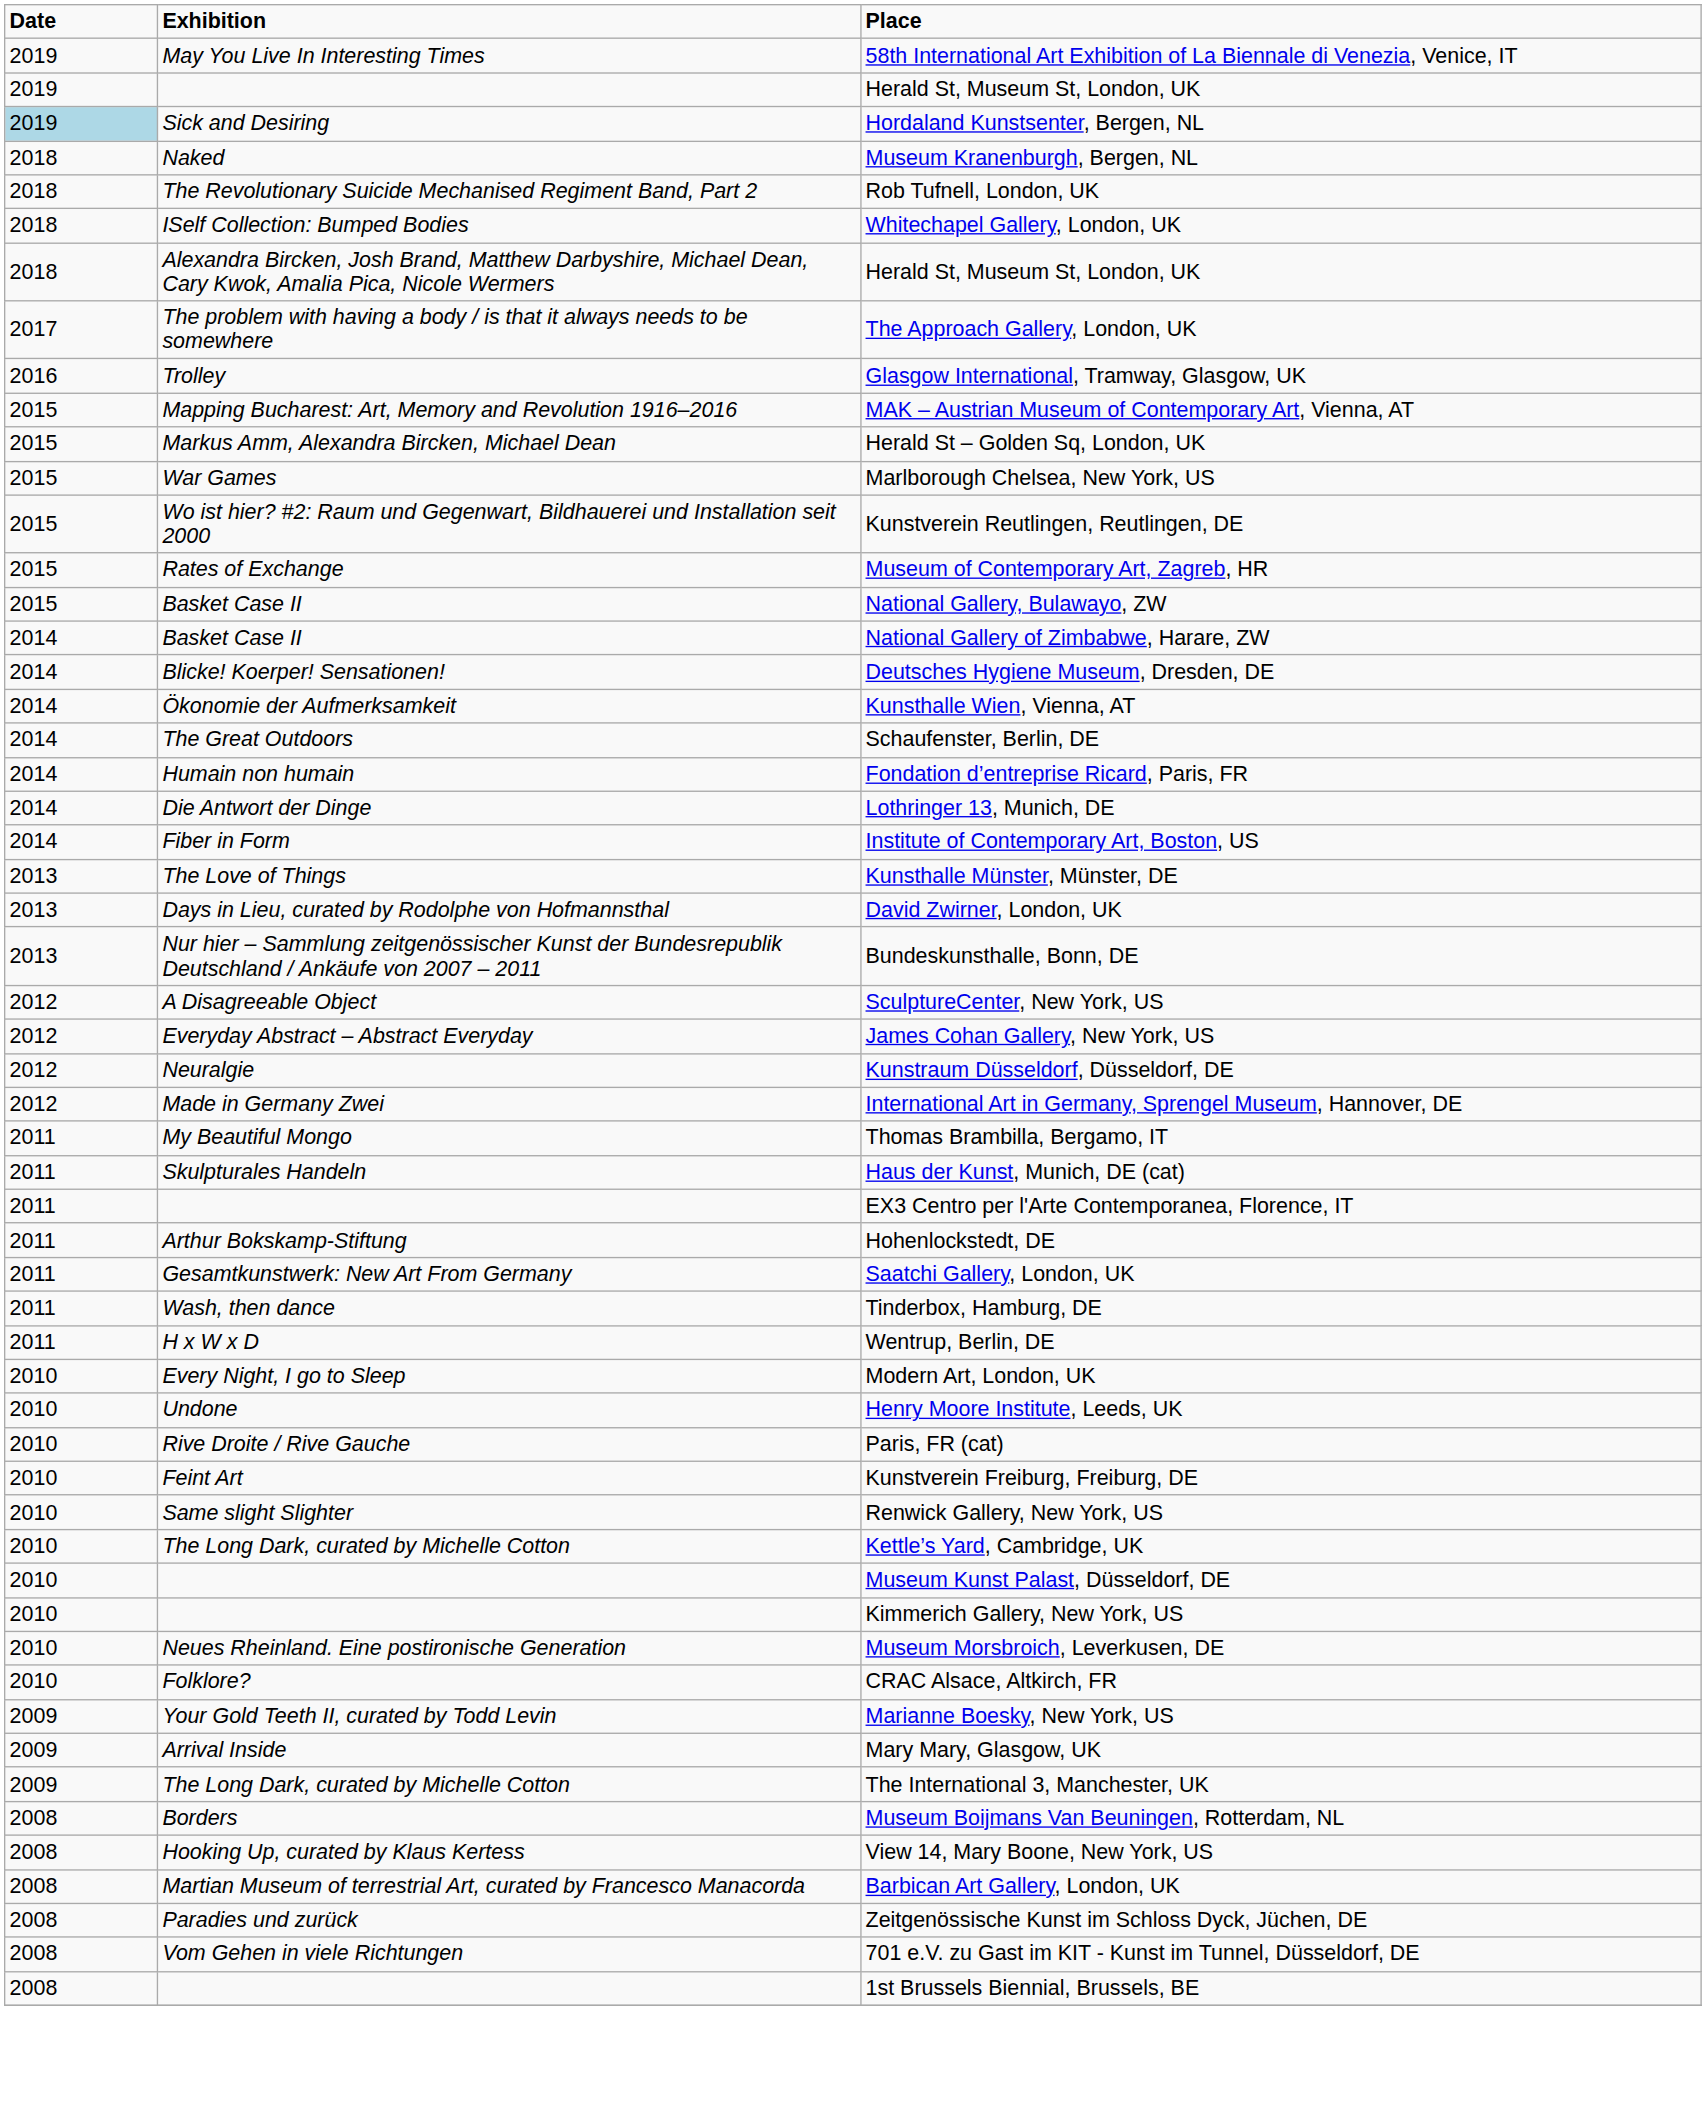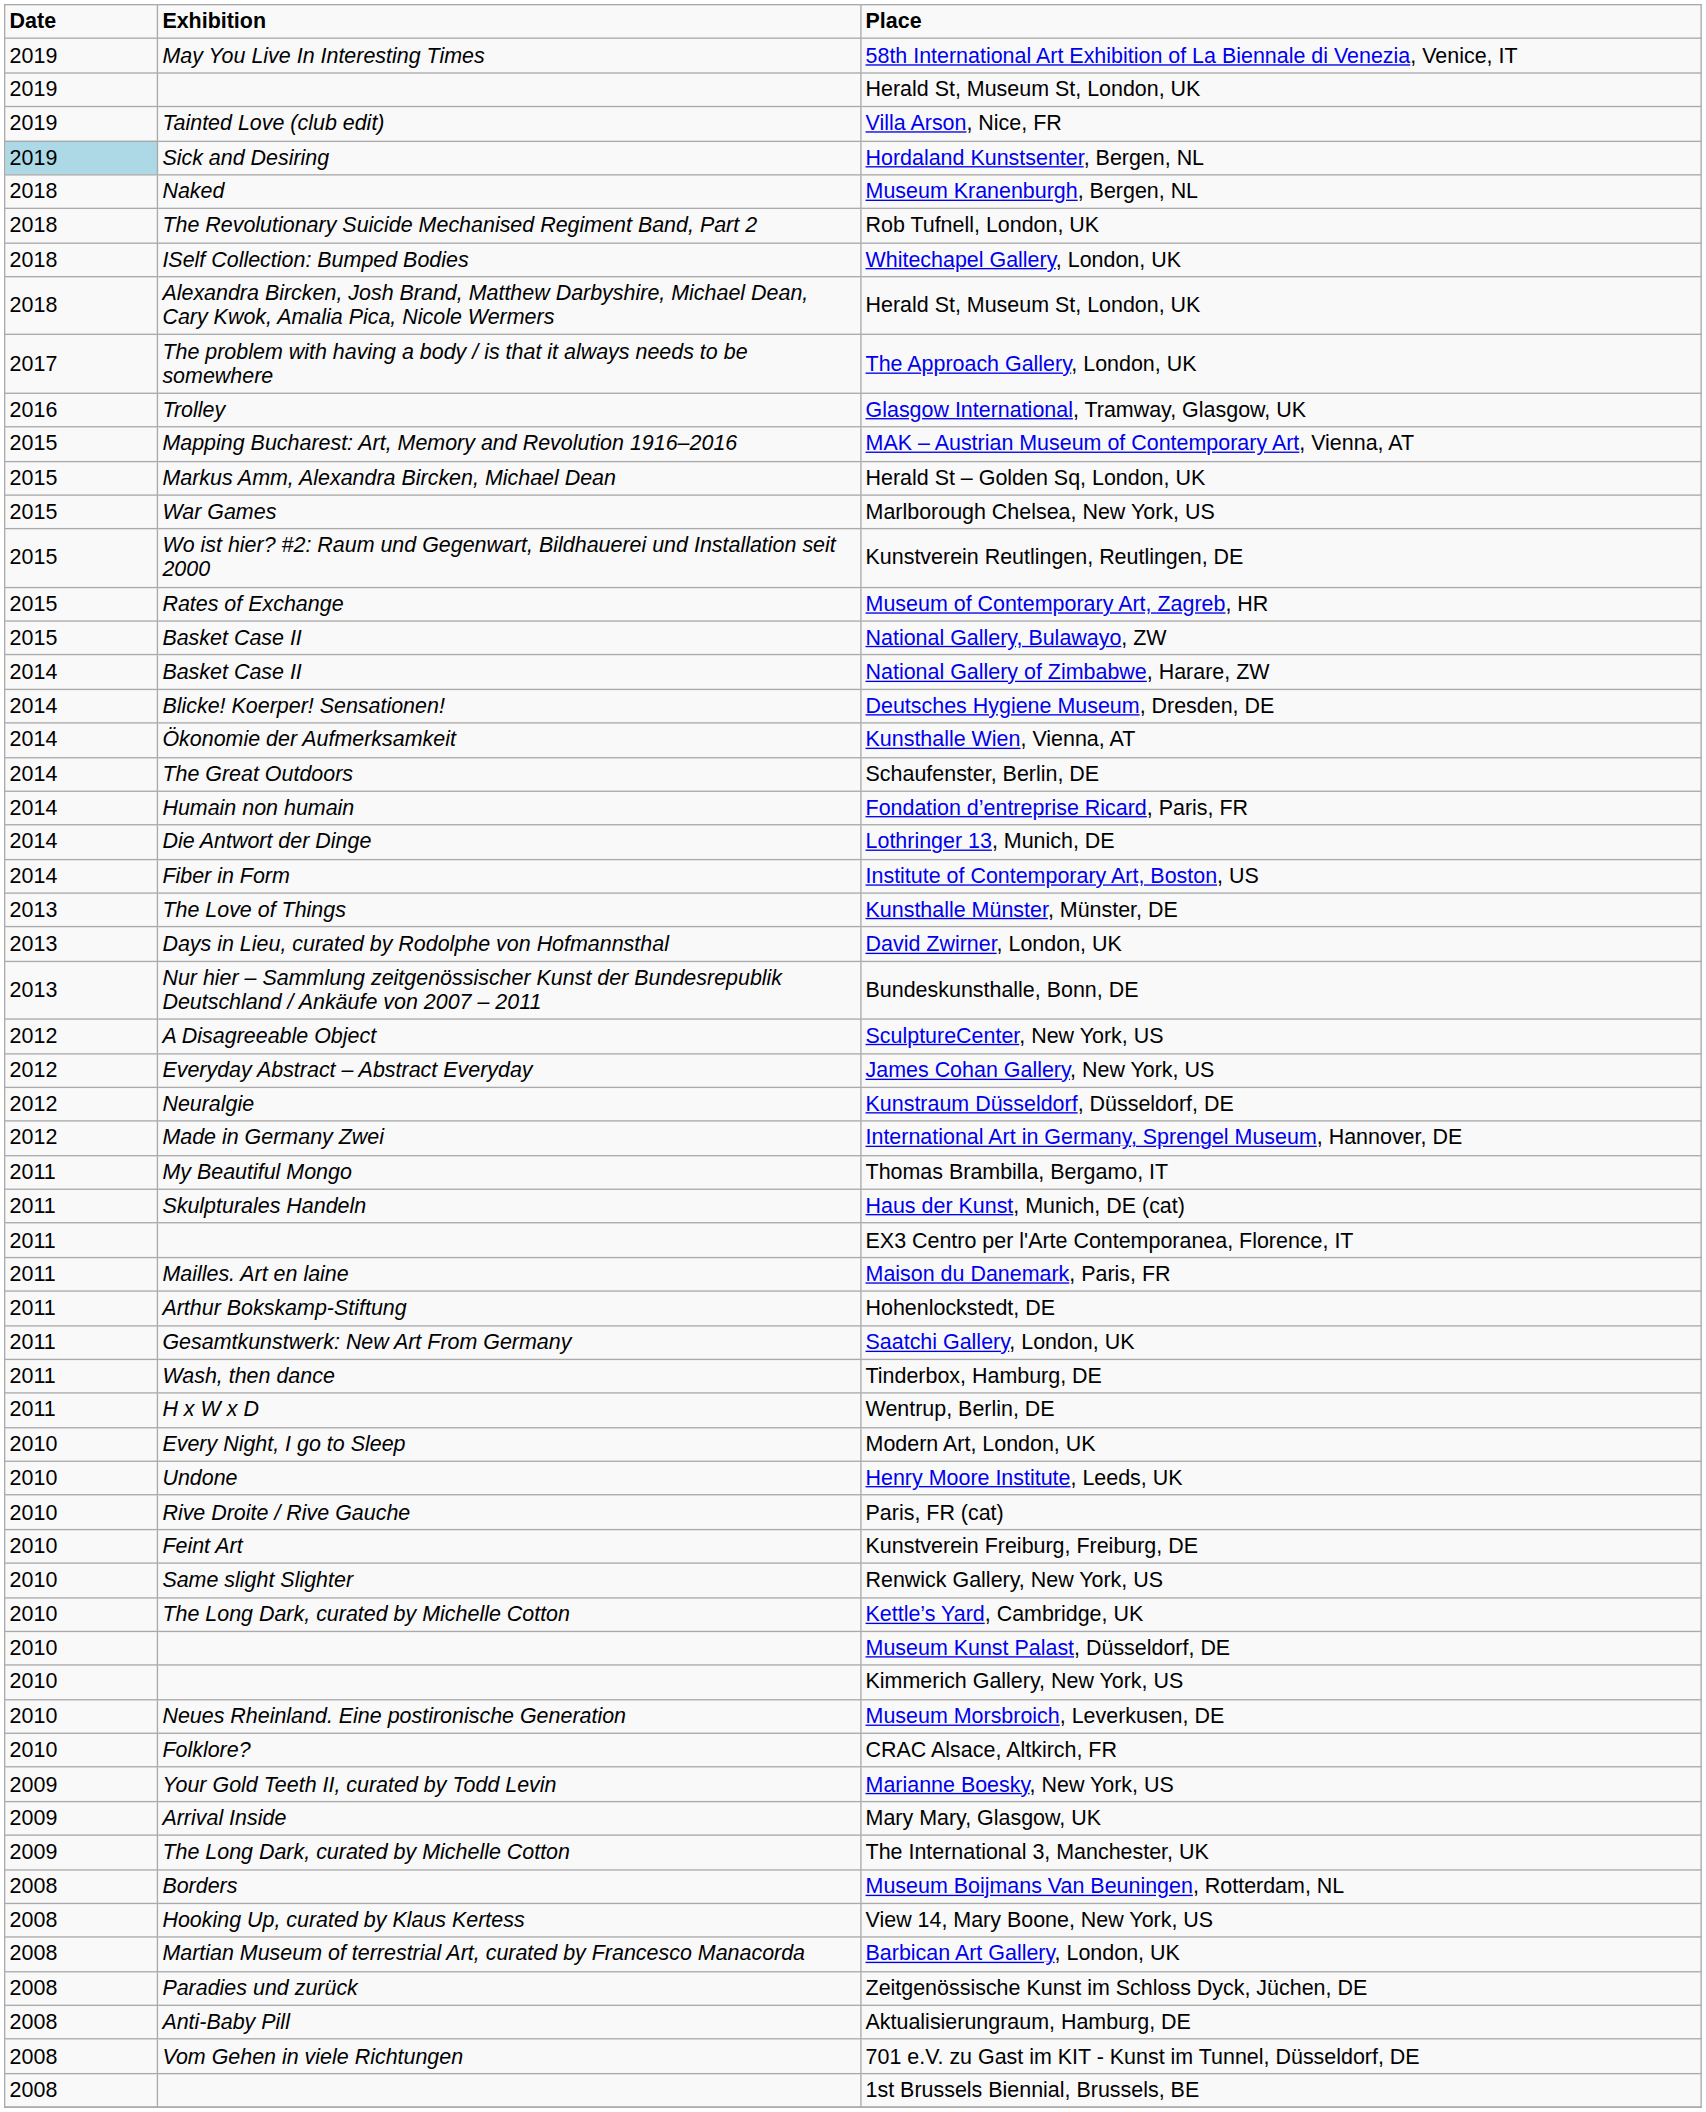+ row: 2019 | Tainted Love (club edit) | Villa Arson, Nice, FR
+ row: 2011 | Mailles. Art en laine | Maison du Danemark, Paris, FR
+ row: 2008 | Anti-Baby Pill | Aktualisierungraum, Hamburg, DE
